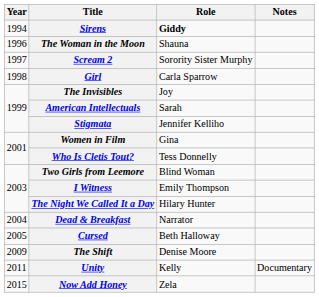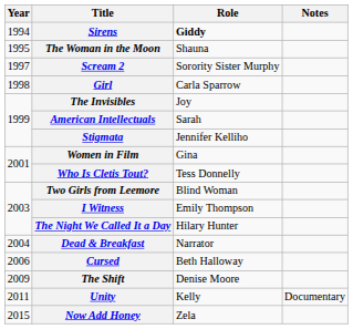The Woman in the Moon | Year: 1996 -> 1995
Cursed | Year: 2005 -> 2006
